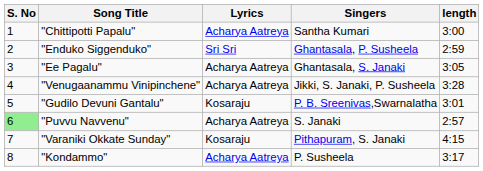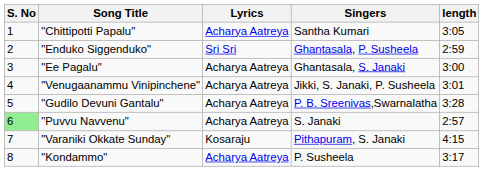"Chittipotti Papalu" | length: 3:00 -> 3:05
"Ee Pagalu" | length: 3:05 -> 3:00
"Venugaanammu Vinipinchene" | length: 3:28 -> 3:01
"Gudilo Devuni Gantalu" | Lyrics: Kosaraju -> Acharya Aatreya
"Gudilo Devuni Gantalu" | length: 3:01 -> 3:28
